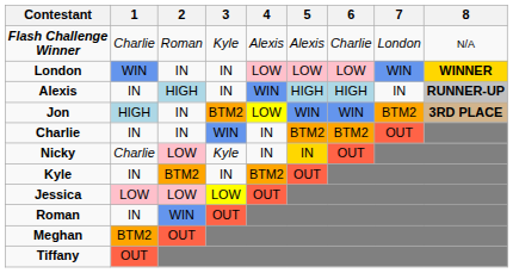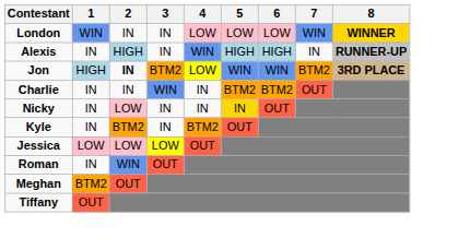- row: Flash Challenge Winner | Charlie | Roman | Kyle | Alexis | Alexis | Charlie | London | N/A
Jon | 2: normal -> bold
Nicky | 1: Charlie -> IN
Nicky | 3: Kyle -> IN
